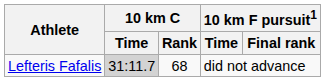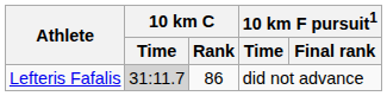Lefteris Fafalis | 10 km C / Rank: 68 -> 86
